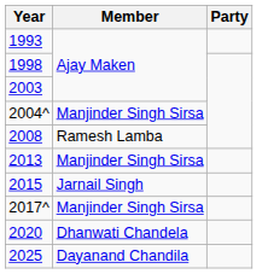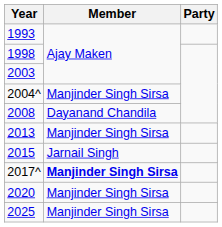2008 | Member: Ramesh Lamba -> Dayanand Chandila
2017^ | Member: normal -> bold
2020 | Member: Dhanwati Chandela -> Manjinder Singh Sirsa
2025 | Member: Dayanand Chandila -> Manjinder Singh Sirsa
